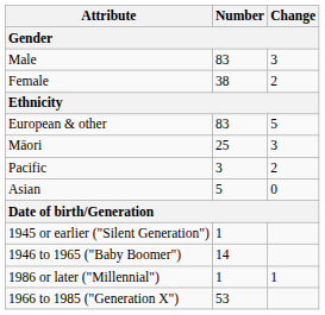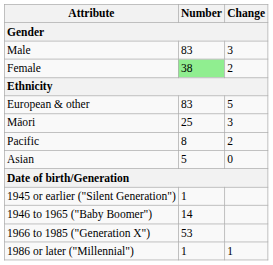Female | Number: no background -> lightgreen background
Pacific | Number: 3 -> 8
rows swapped: 1966 to 1985 ("Generation X") <-> 1986 or later ("Millennial")
